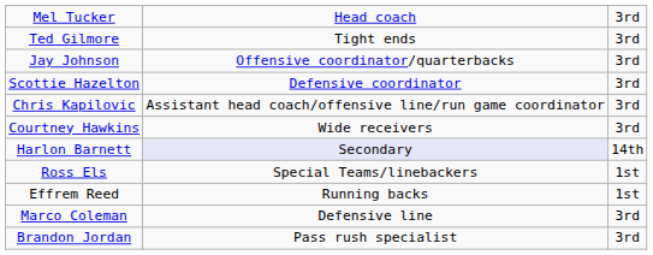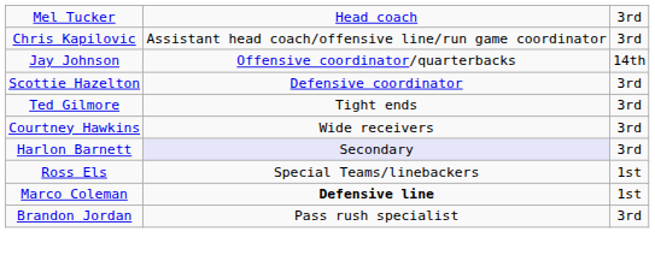rows swapped: Chris Kapilovic <-> Ted Gilmore
Jay Johnson | column 3: 3rd -> 14th
Harlon Barnett | column 3: 14th -> 3rd
- row: Effrem Reed | Running backs | 1st
Marco Coleman | column 2: normal -> bold
Marco Coleman | column 3: 3rd -> 1st
